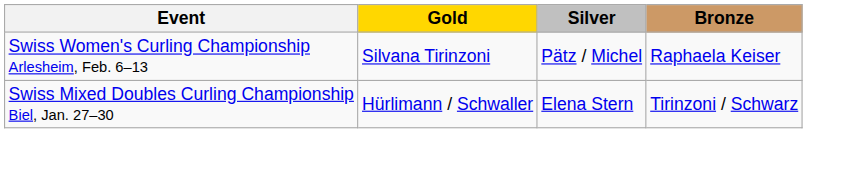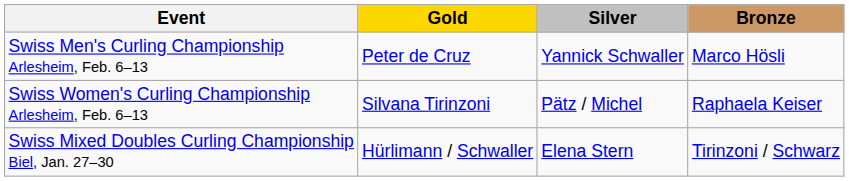+ row: Swiss Men's Curling Championship Arlesheim, Feb. 6–13 | Peter de Cruz | Yannick Schwaller | Marco Hösli
